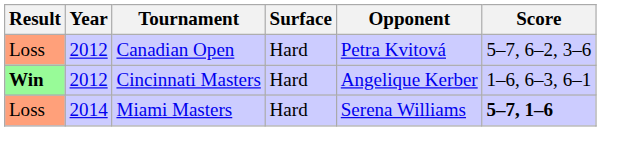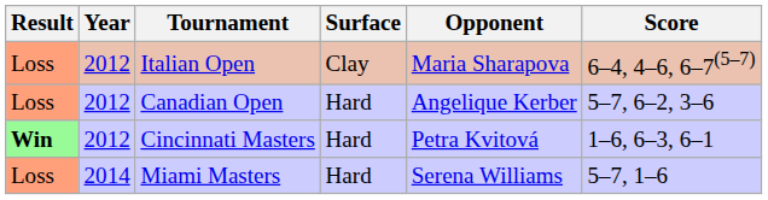+ row: Loss | 2012 | Italian Open | Clay | Maria Sharapova | 6–4, 4–6, 6–7(5–7)
Canadian Open | Opponent: Petra Kvitová -> Angelique Kerber
Cincinnati Masters | Opponent: Angelique Kerber -> Petra Kvitová
Miami Masters | Score: bold -> normal
